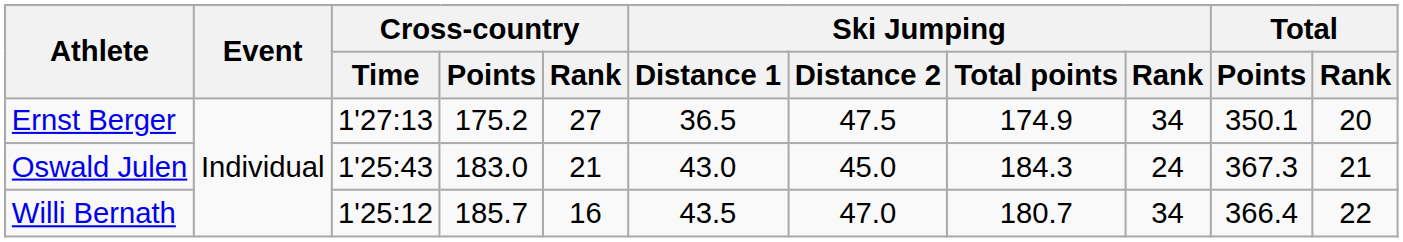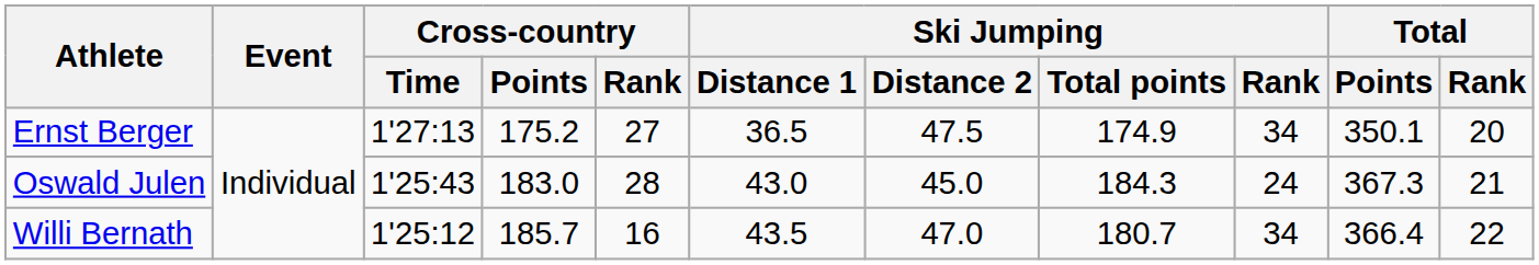Oswald Julen | Cross-country / Rank: 21 -> 28
